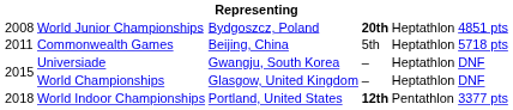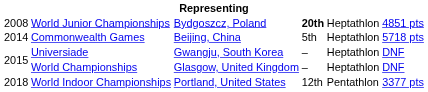Commonwealth Games | column 1: 2011 -> 2014
World Indoor Championships | column 4: bold -> normal
